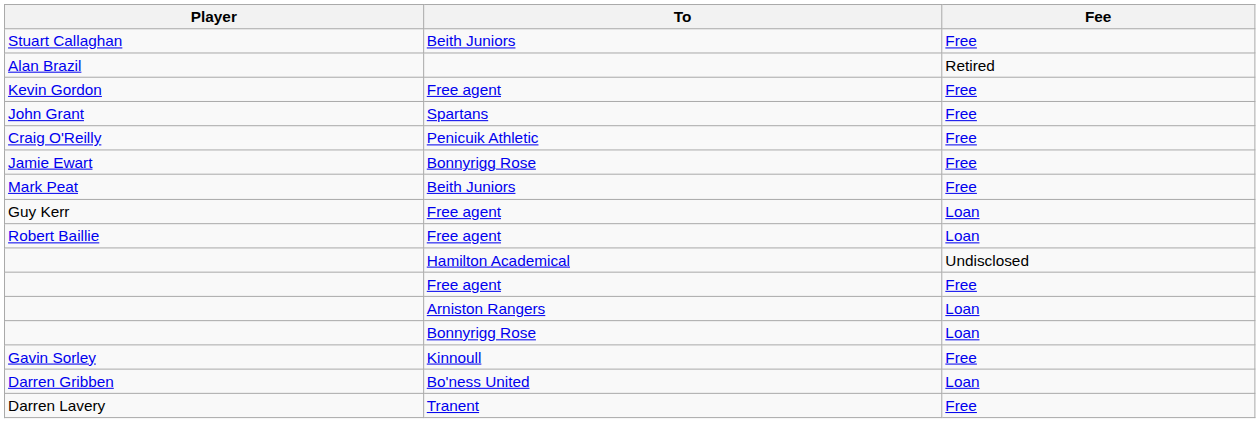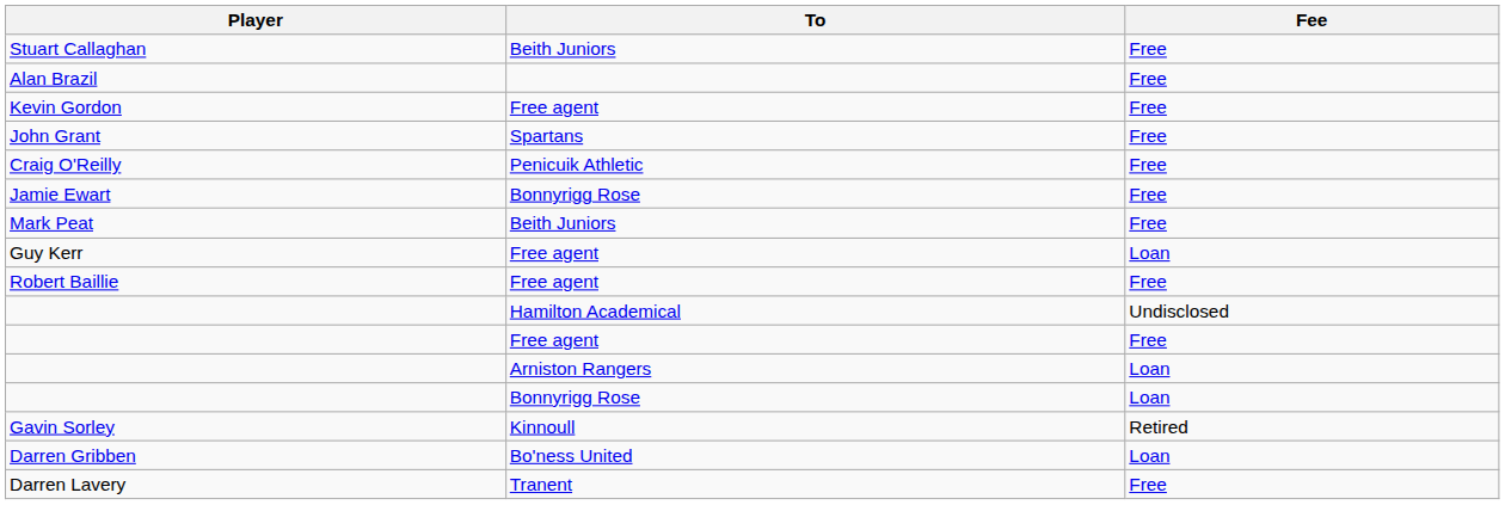Alan Brazil | Fee: Retired -> Free
Robert Baillie | Fee: Loan -> Free
Gavin Sorley | Fee: Free -> Retired
